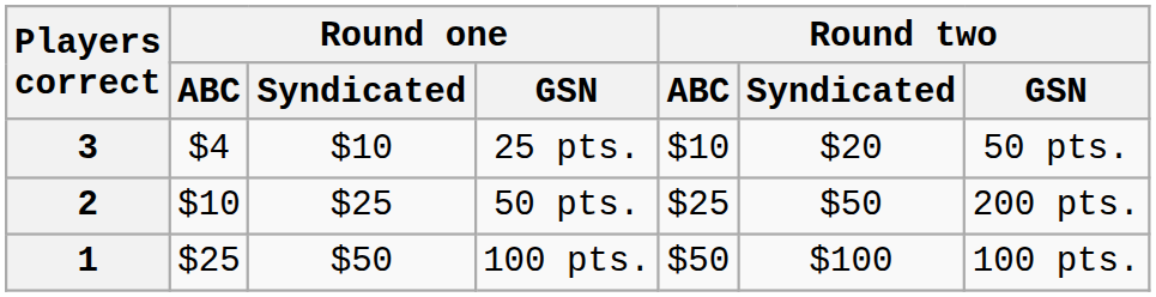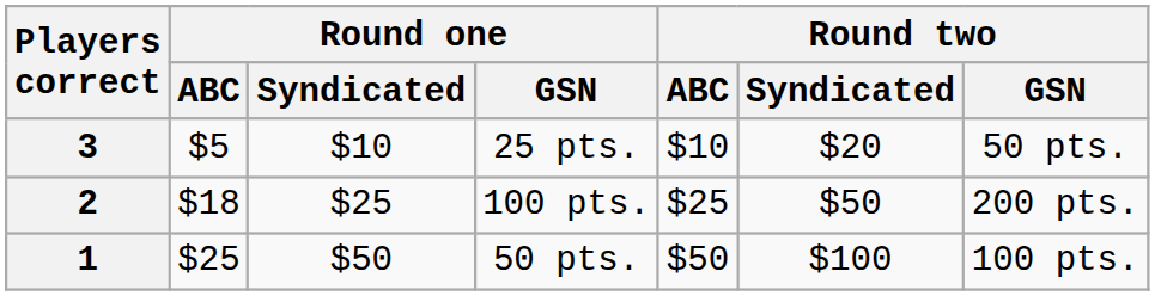3 | Round one / ABC: $4 -> $5
2 | Round one / ABC: $10 -> $18
2 | Round one / GSN: 50 pts. -> 100 pts.
1 | Round one / GSN: 100 pts. -> 50 pts.
